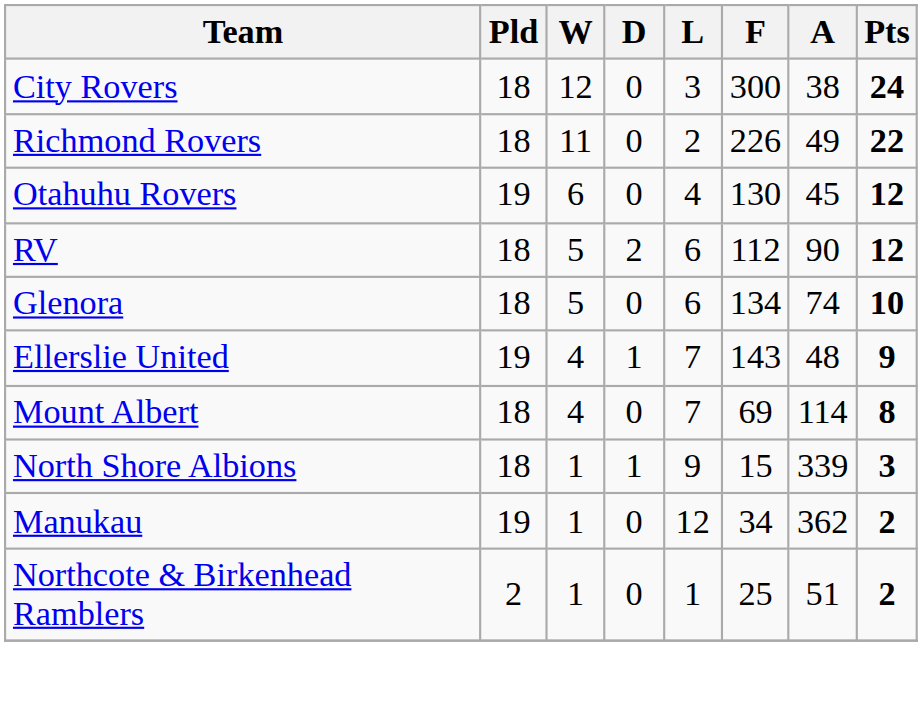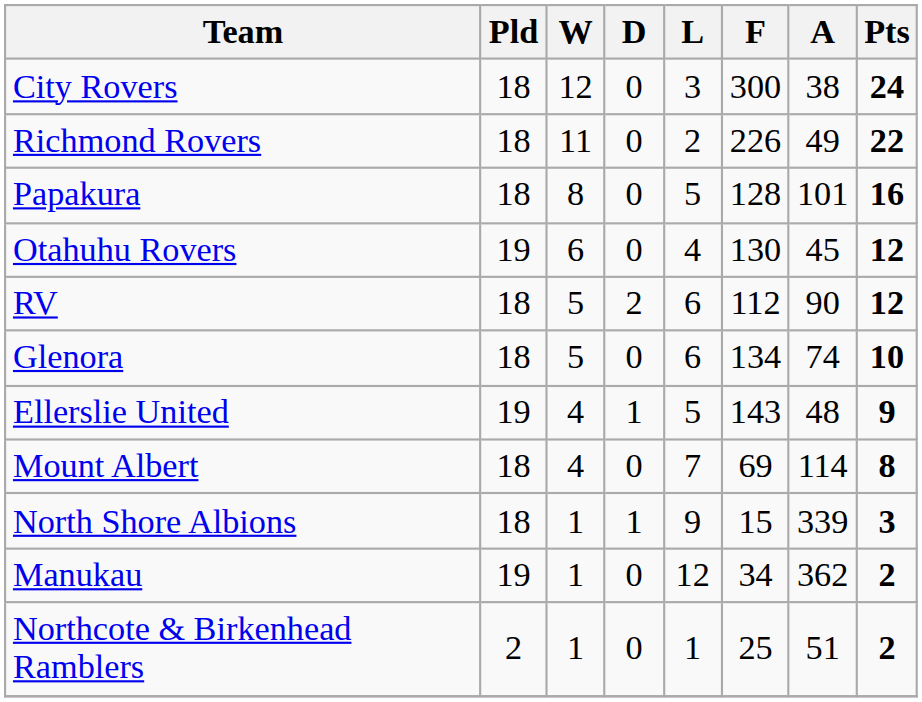+ row: Papakura | 18 | 8 | 0 | 5 | 128 | 101 | 16
Ellerslie United | L: 7 -> 5
